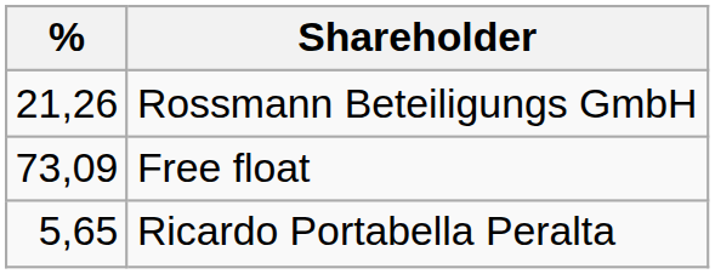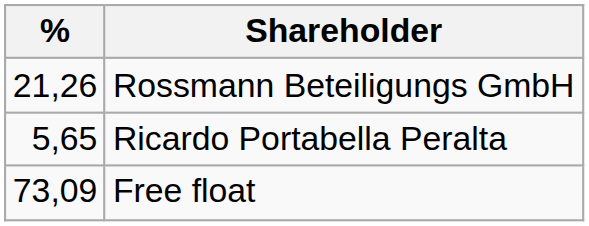rows swapped: Ricardo Portabella Peralta <-> Free float
